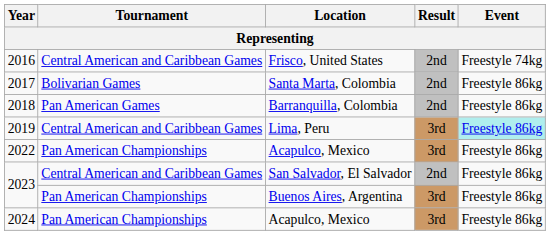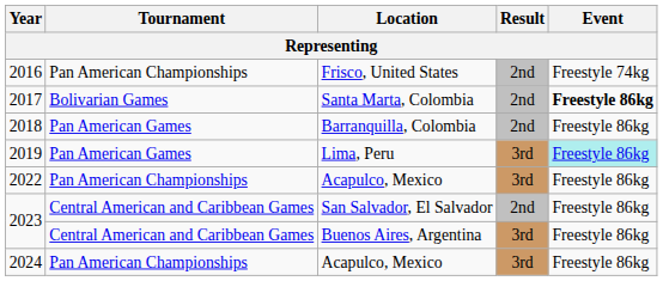2016 | Tournament: Central American and Caribbean Games -> Pan American Championships
2017 | Event: normal -> bold
2019 | Tournament: Central American and Caribbean Games -> Pan American Games
2023 / Buenos Aires, Argentina | Tournament: Pan American Championships -> Central American and Caribbean Games
